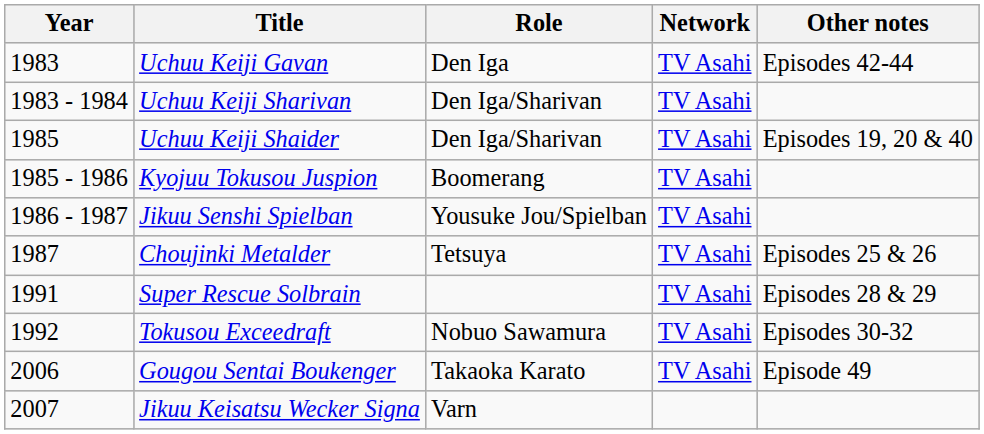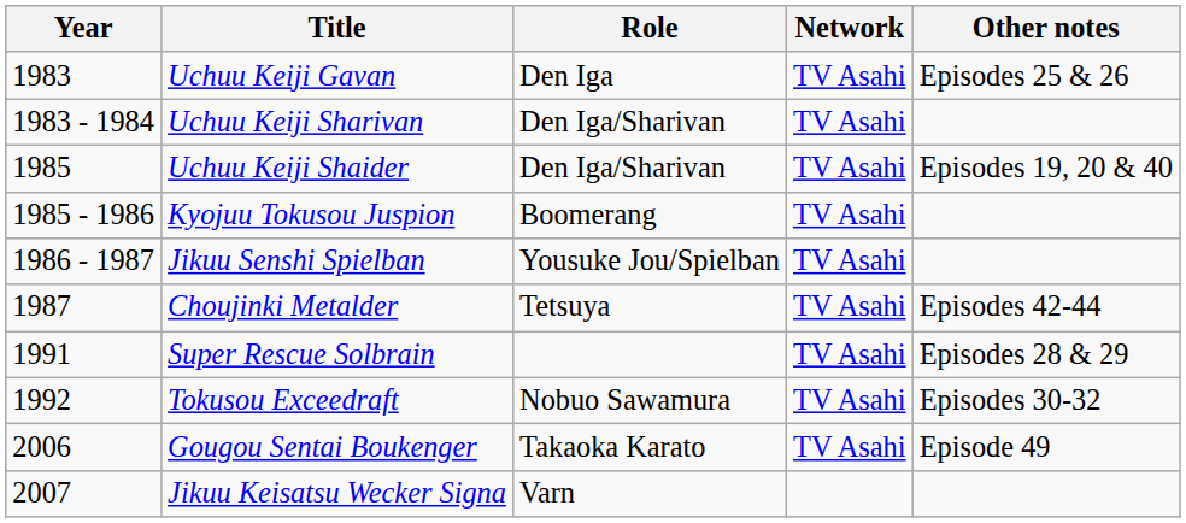Uchuu Keiji Gavan | Other notes: Episodes 42-44 -> Episodes 25 & 26
Choujinki Metalder | Other notes: Episodes 25 & 26 -> Episodes 42-44
